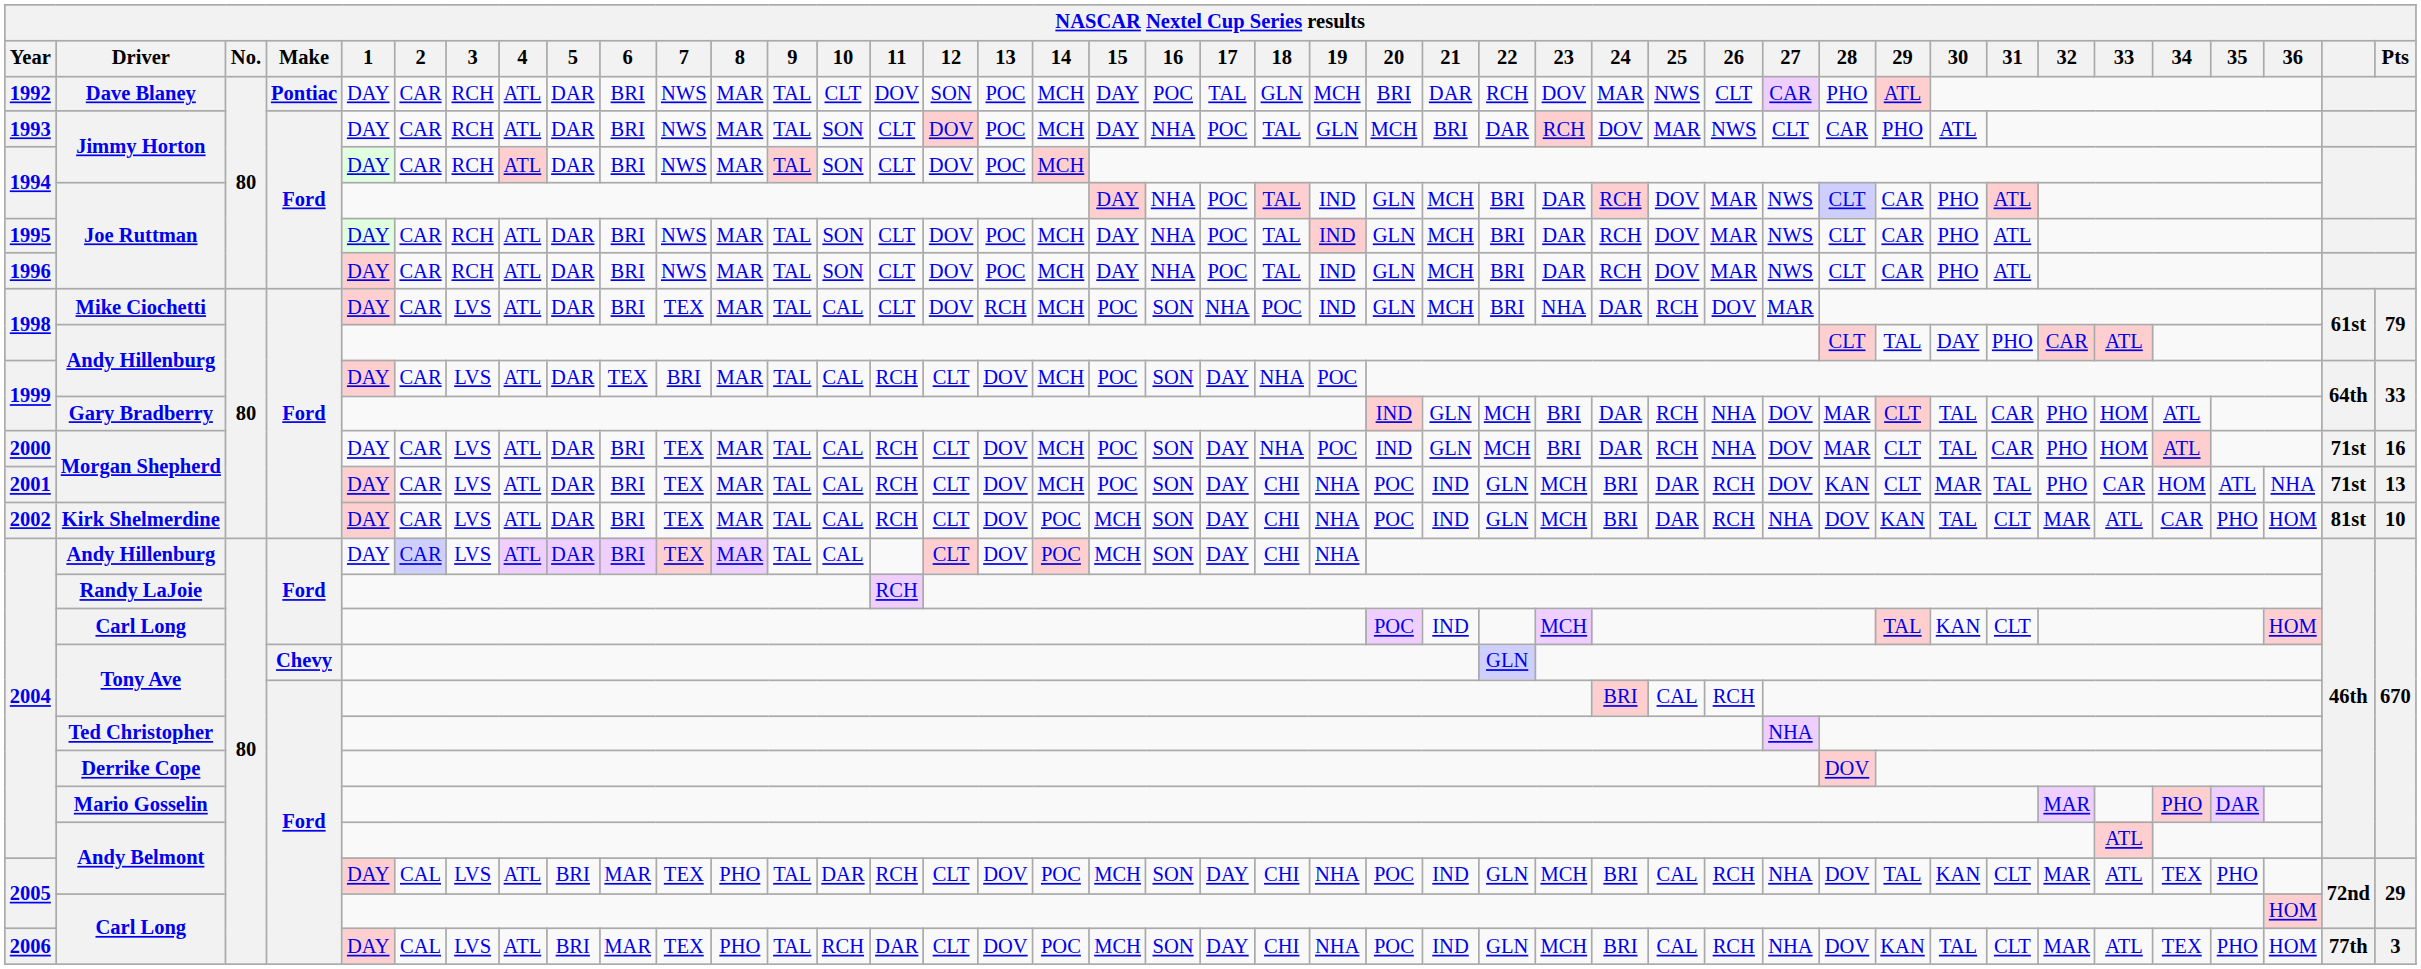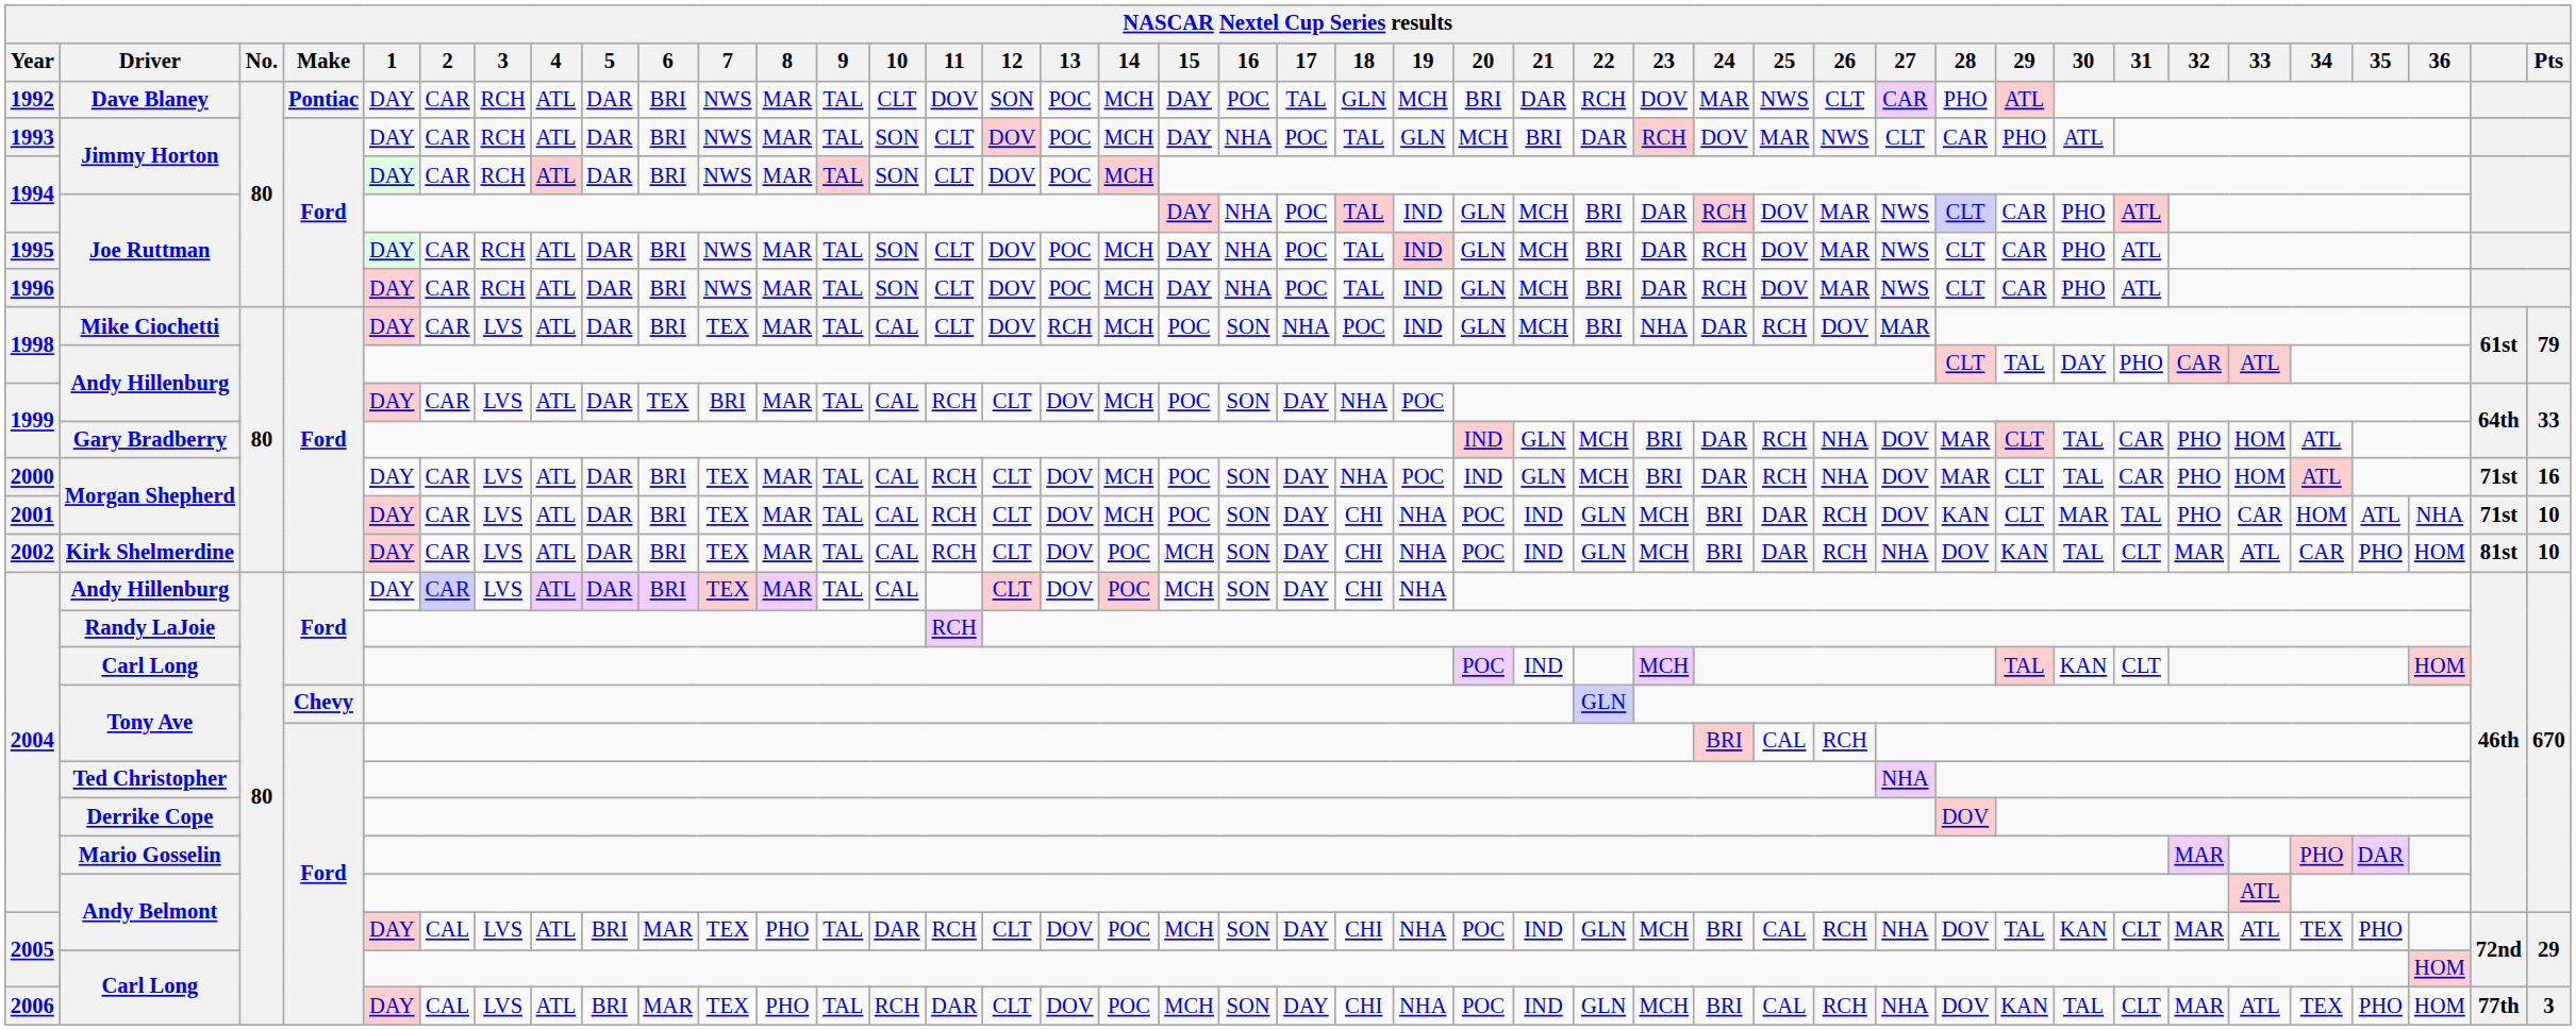2001 / Morgan Shepherd | Pts: 13 -> 10
